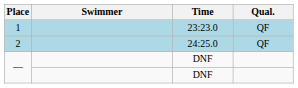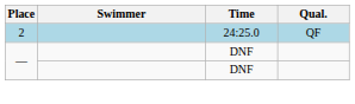- row: 1 | 23:23.0 | QF
